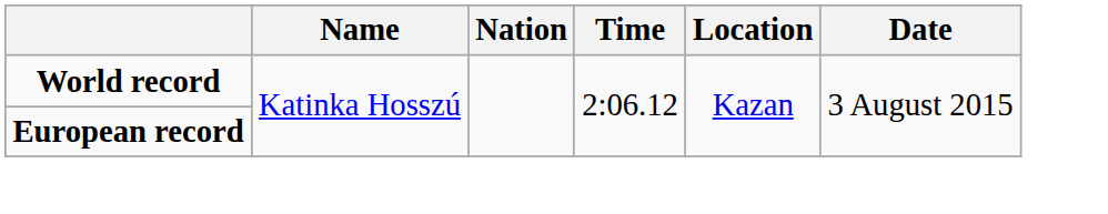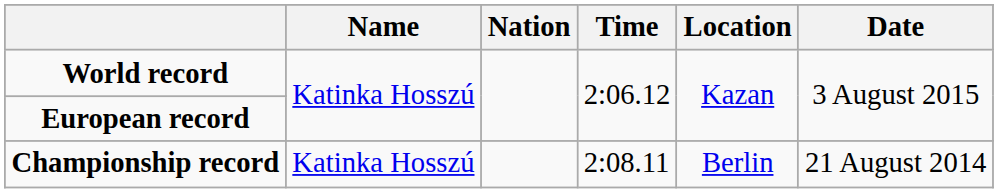+ row: Championship record | Katinka Hosszú | 2:08.11 | Berlin | 21 August 2014
